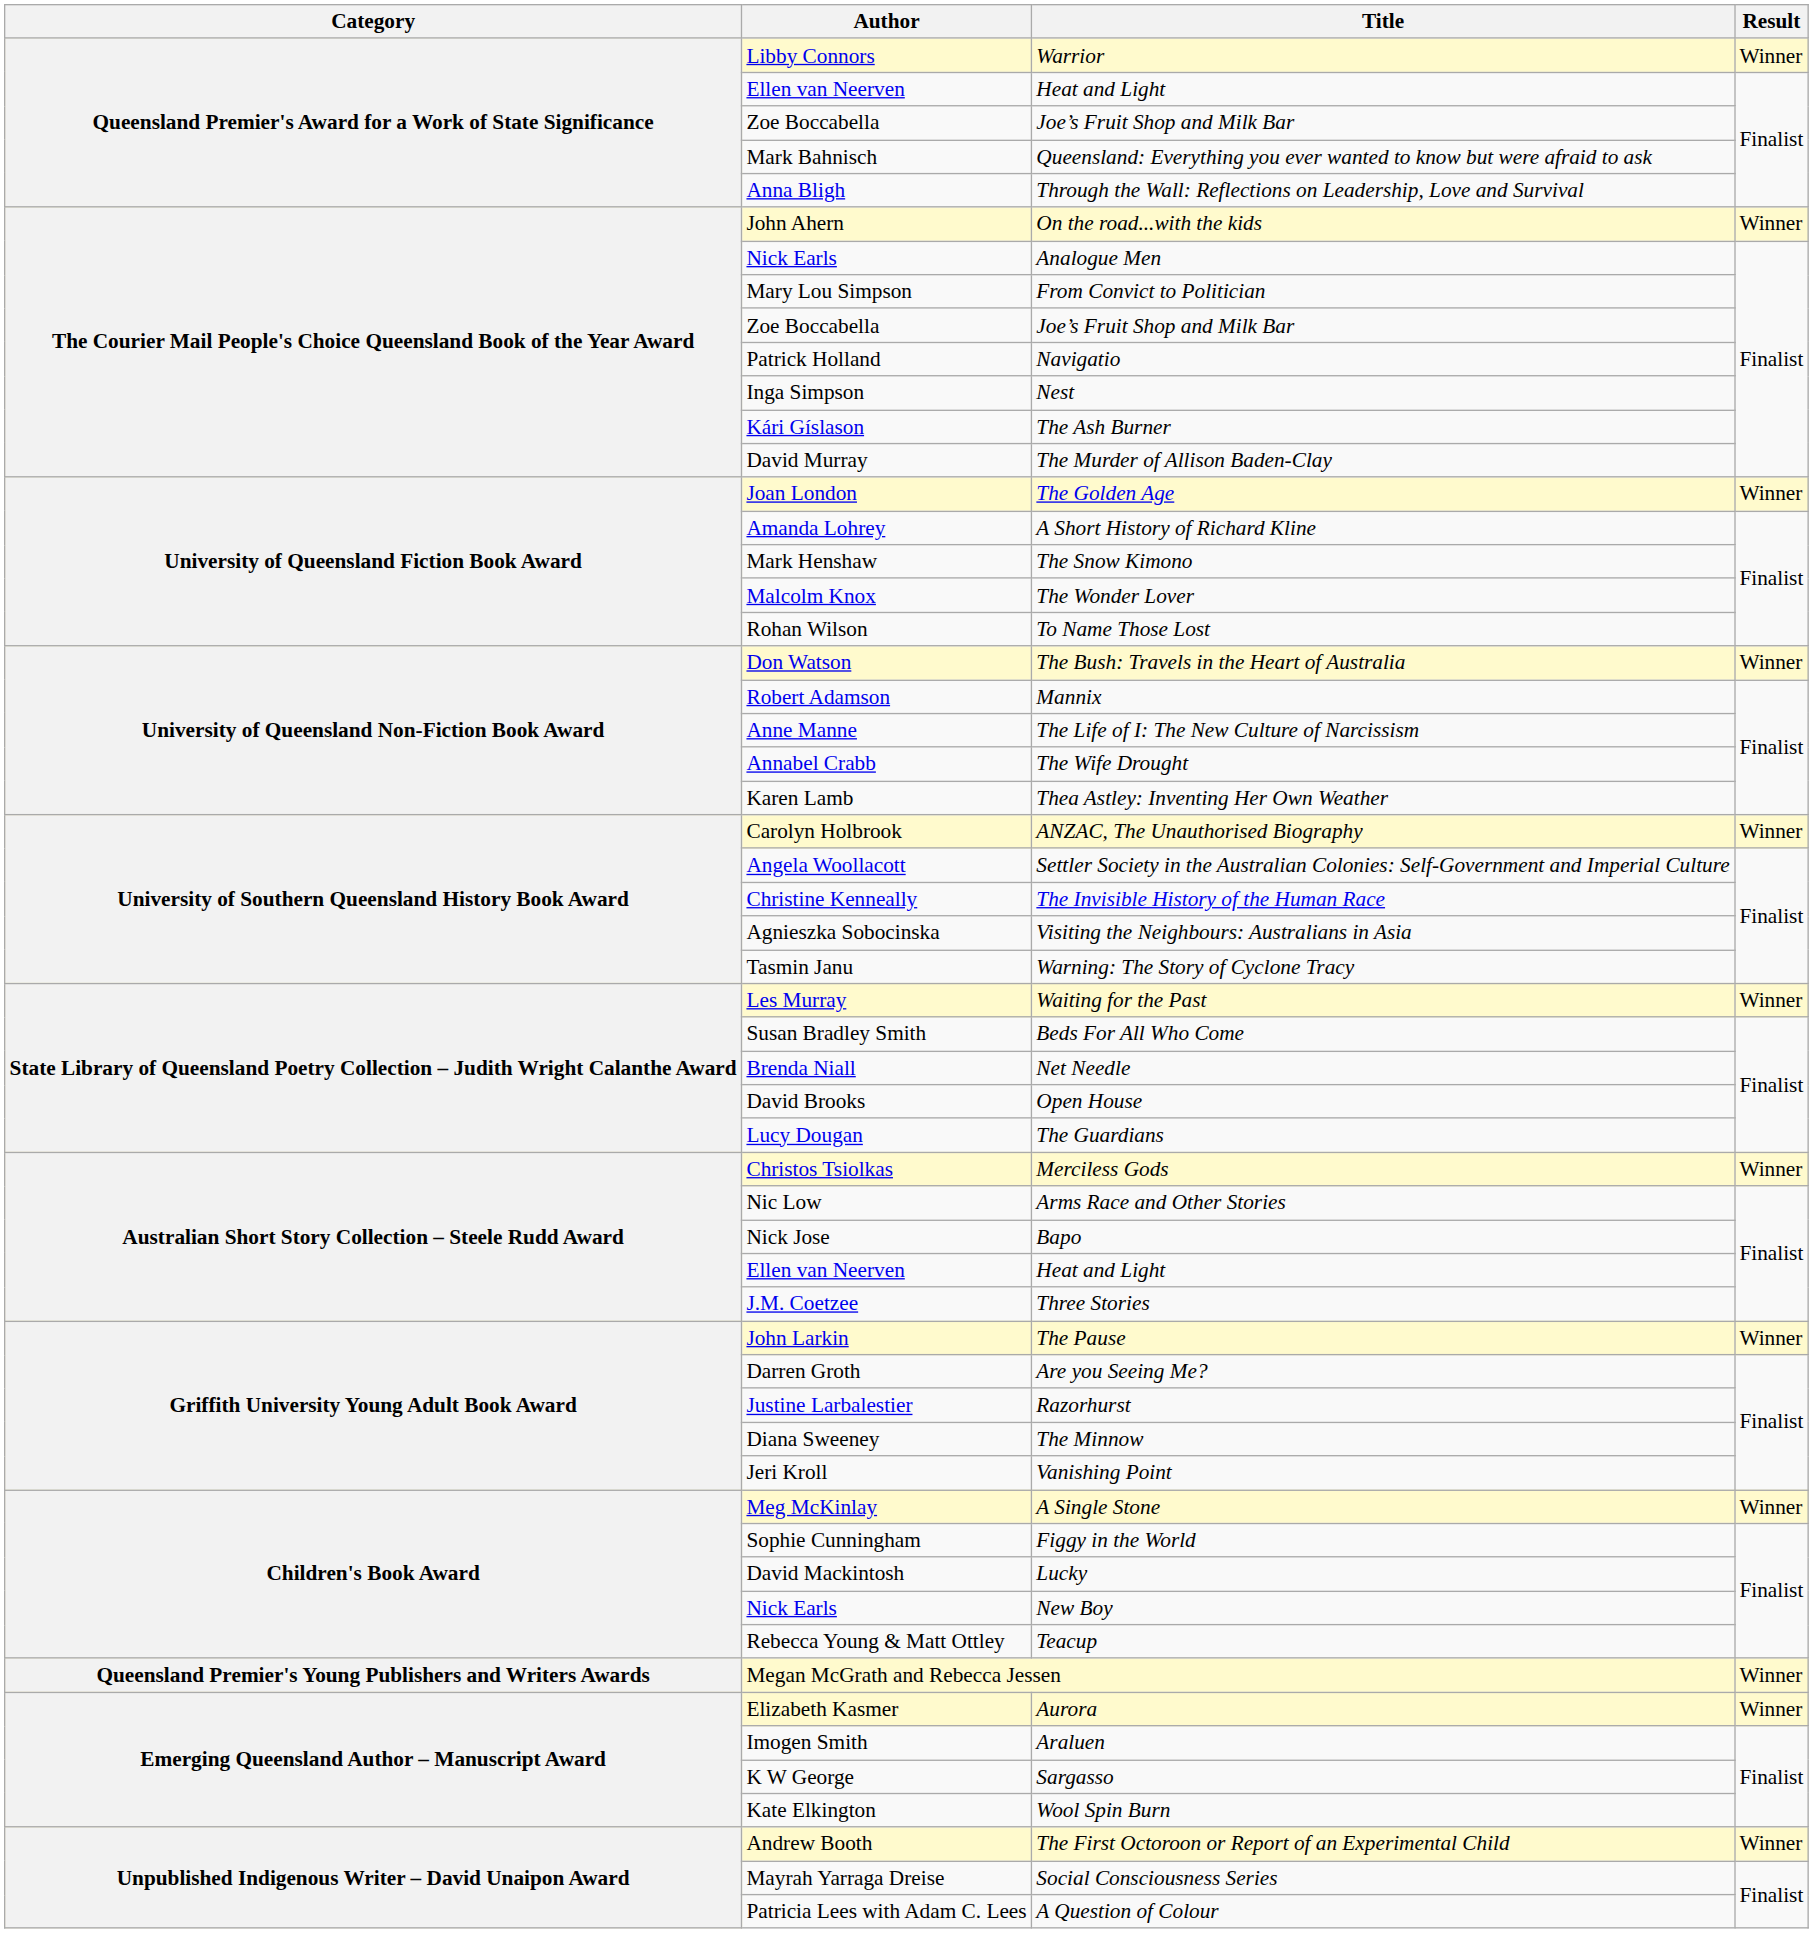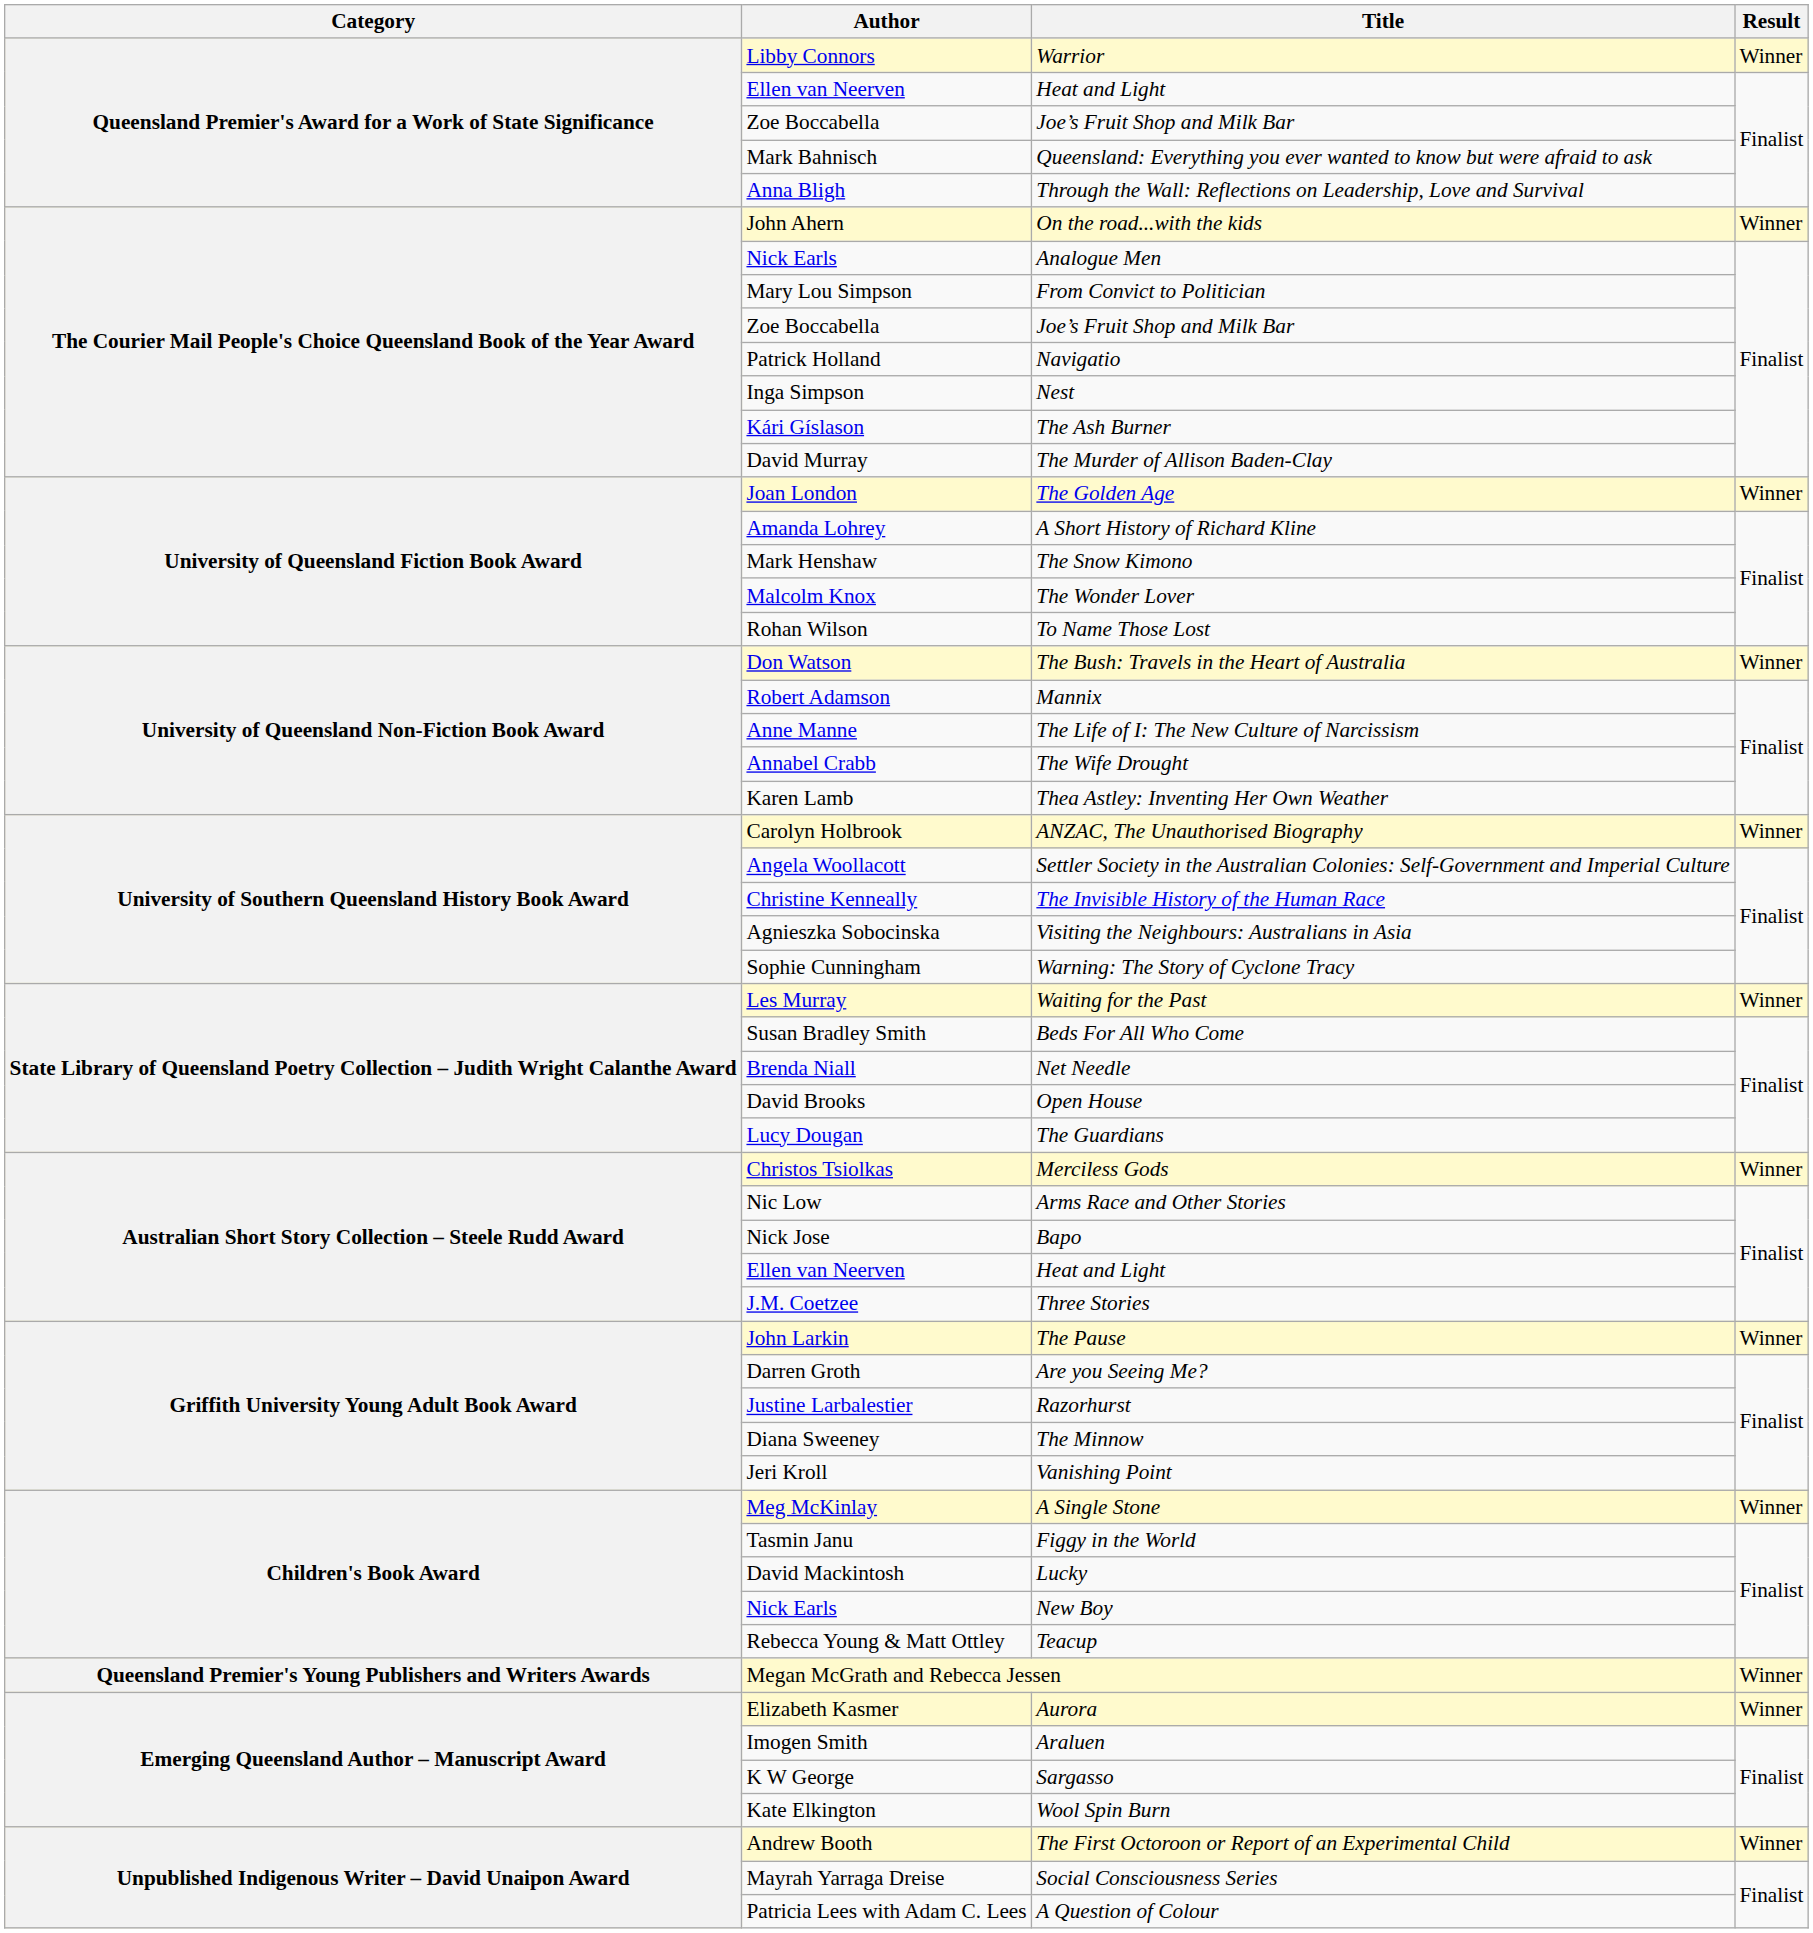Warning: The Story of Cyclone Tracy | Author: Tasmin Janu -> Sophie Cunningham
Figgy in the World | Author: Sophie Cunningham -> Tasmin Janu
